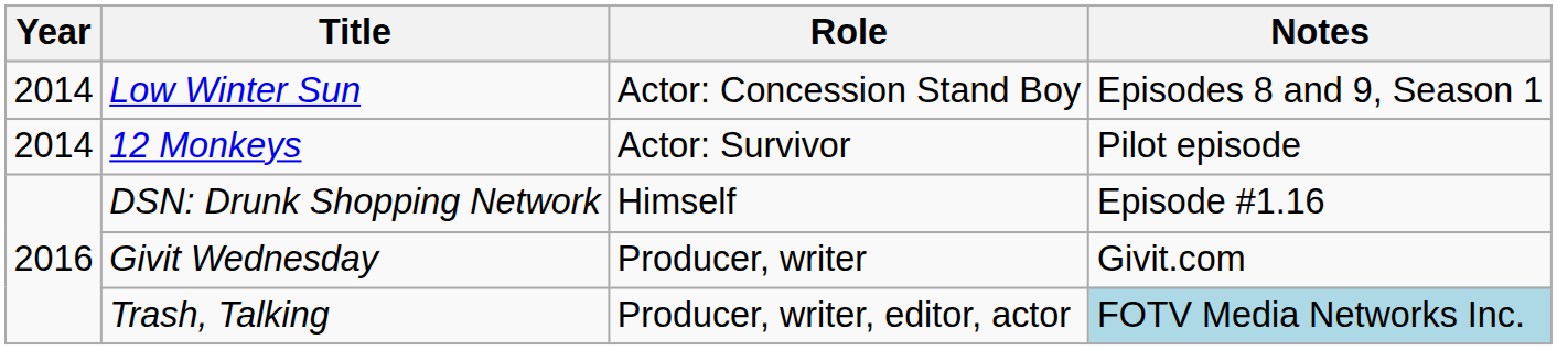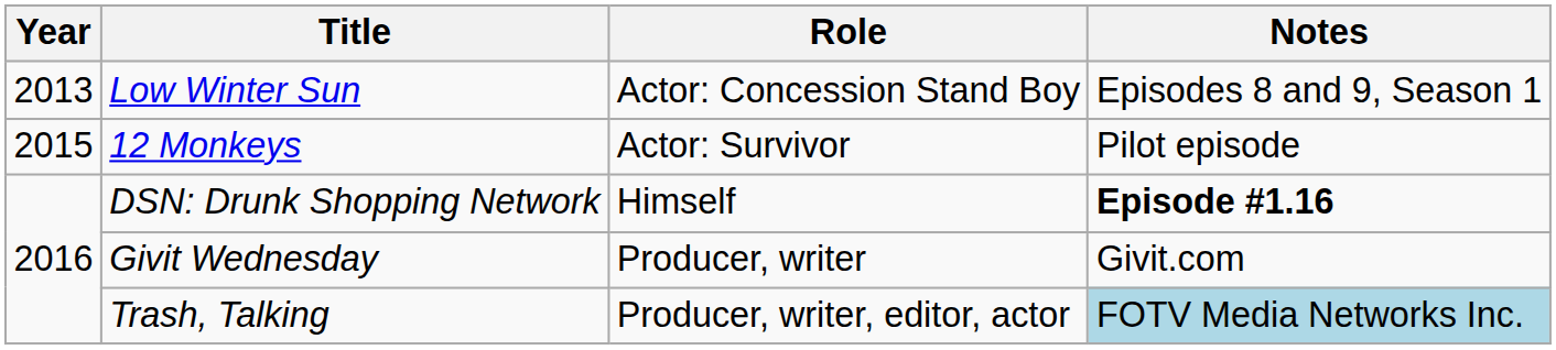Low Winter Sun | Year: 2014 -> 2013
12 Monkeys | Year: 2014 -> 2015
DSN: Drunk Shopping Network | Notes: normal -> bold
